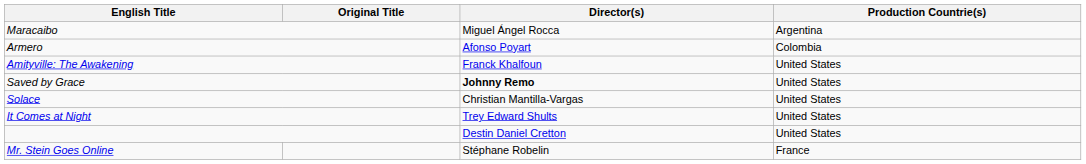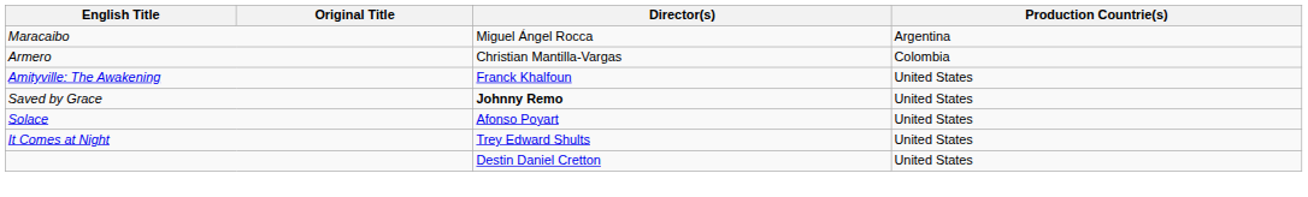Armero | Director(s): Afonso Poyart -> Christian Mantilla-Vargas
Solace | Director(s): Christian Mantilla-Vargas -> Afonso Poyart
- row: Mr. Stein Goes Online | Stéphane Robelin | France
